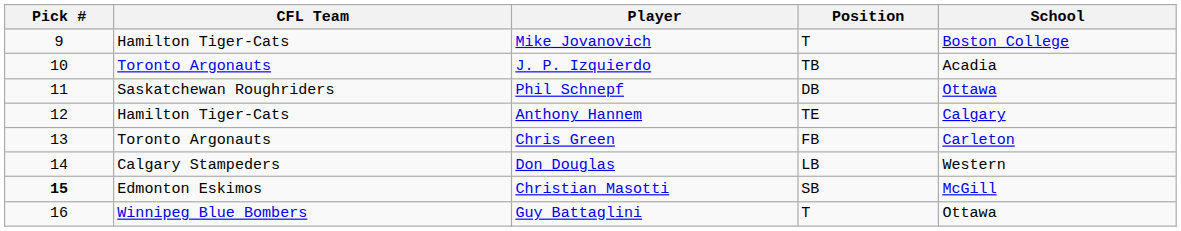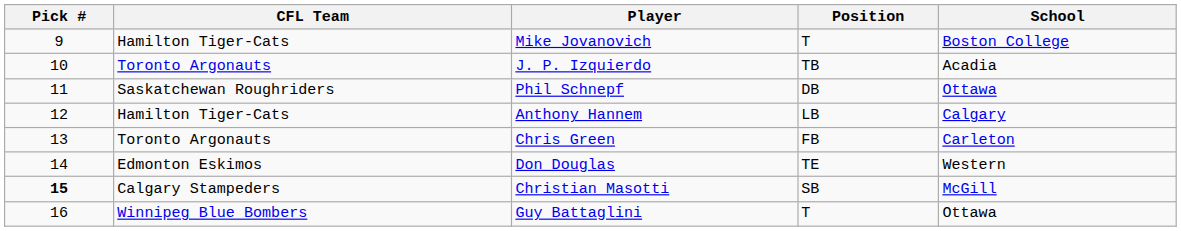Anthony Hannem | Position: TE -> LB
Don Douglas | CFL Team: Calgary Stampeders -> Edmonton Eskimos
Don Douglas | Position: LB -> TE
Christian Masotti | CFL Team: Edmonton Eskimos -> Calgary Stampeders
